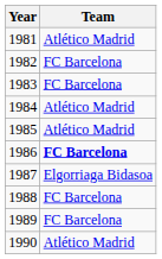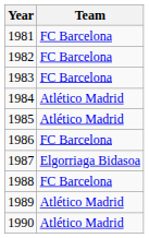1981 | Team: Atlético Madrid -> FC Barcelona
1986 | Team: bold -> normal
1989 | Team: FC Barcelona -> Atlético Madrid
